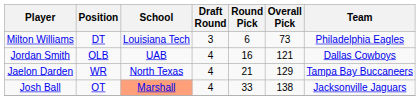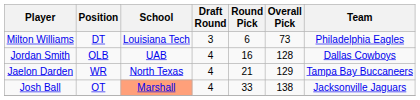Jordan Smith | Overall Pick: 121 -> 128
